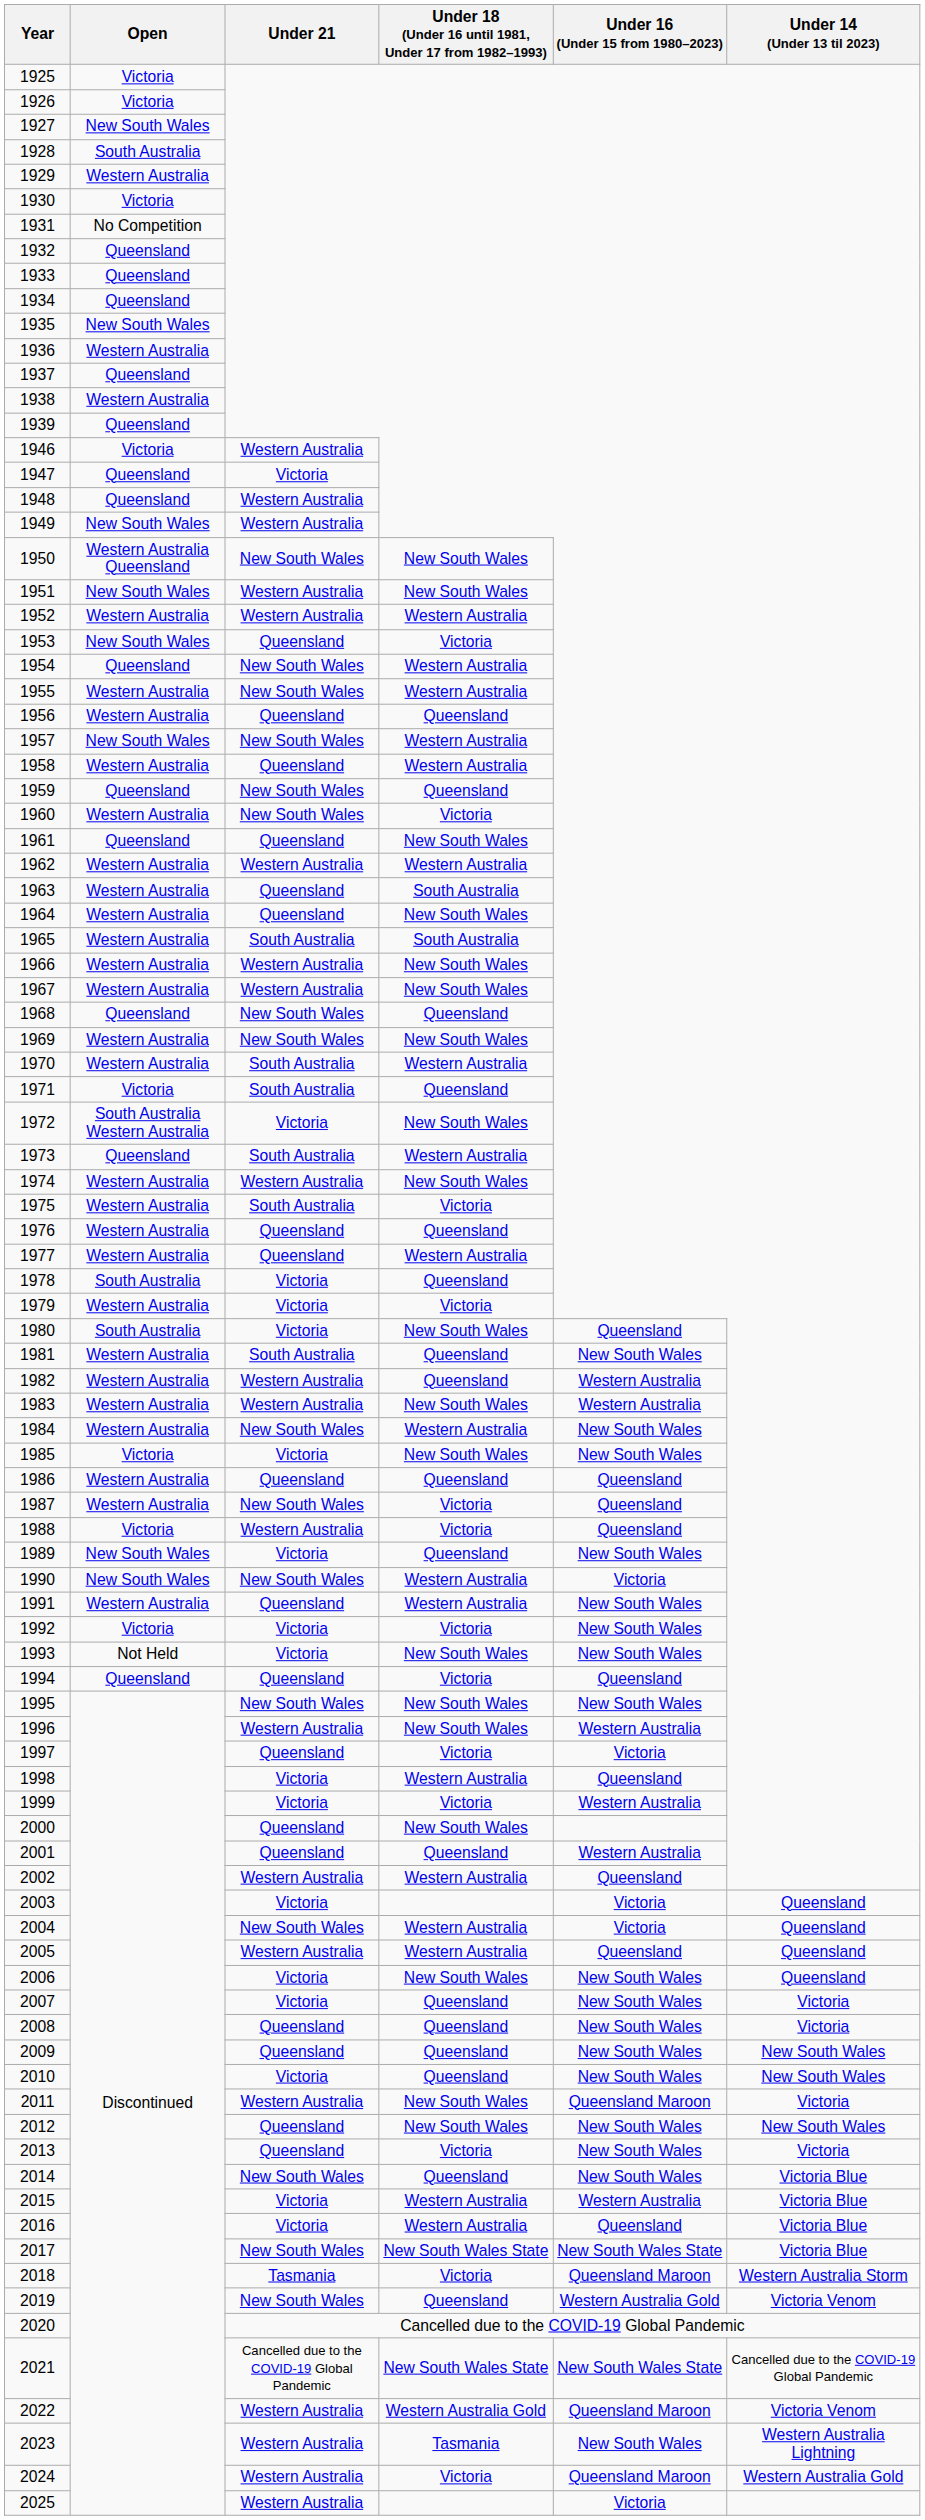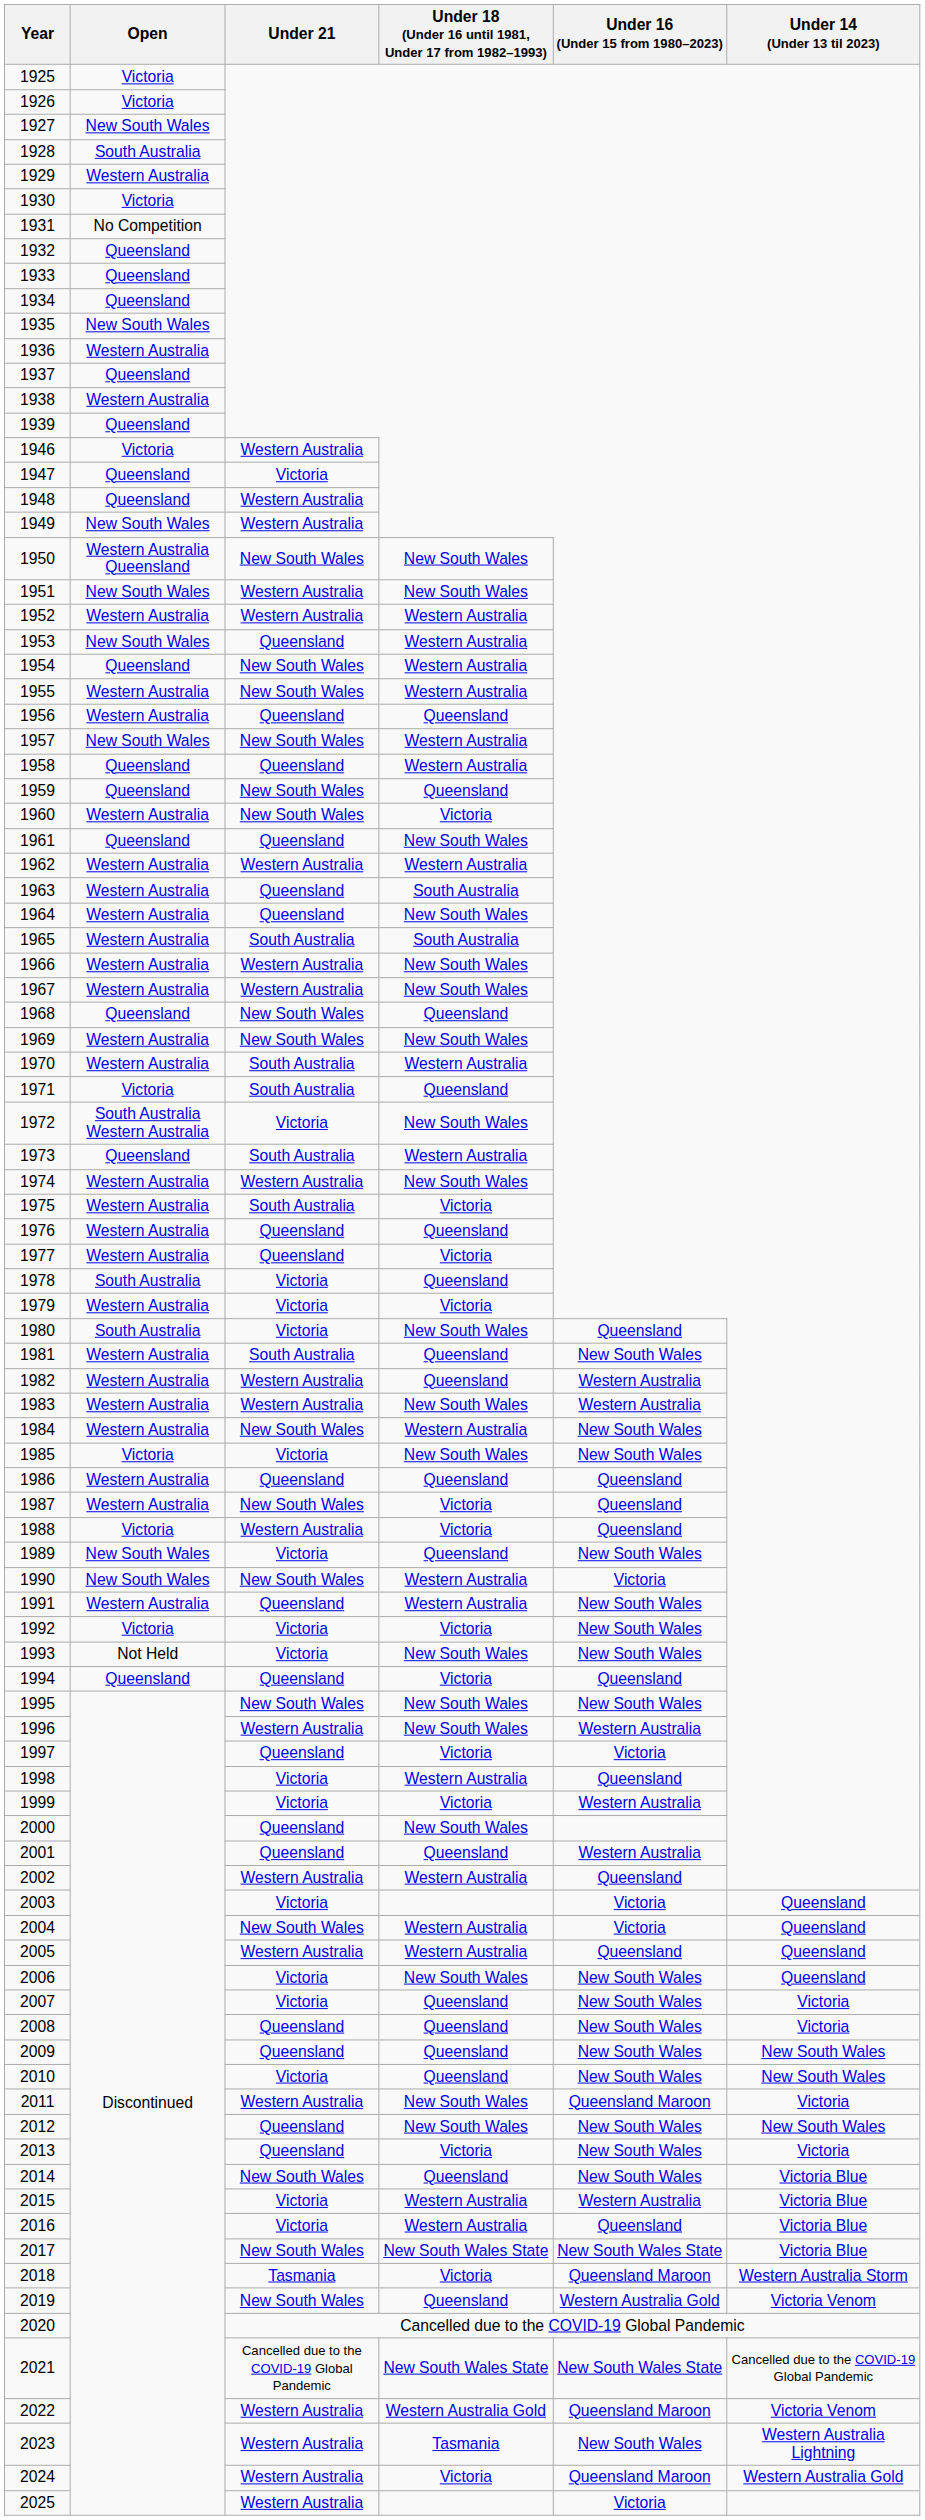1953 | Under 18 (Under 16 until 1981, Under 17 from 1982–1993): Victoria -> Western Australia
1958 | Open: Western Australia -> Queensland
1977 | Under 18 (Under 16 until 1981, Under 17 from 1982–1993): Western Australia -> Victoria
